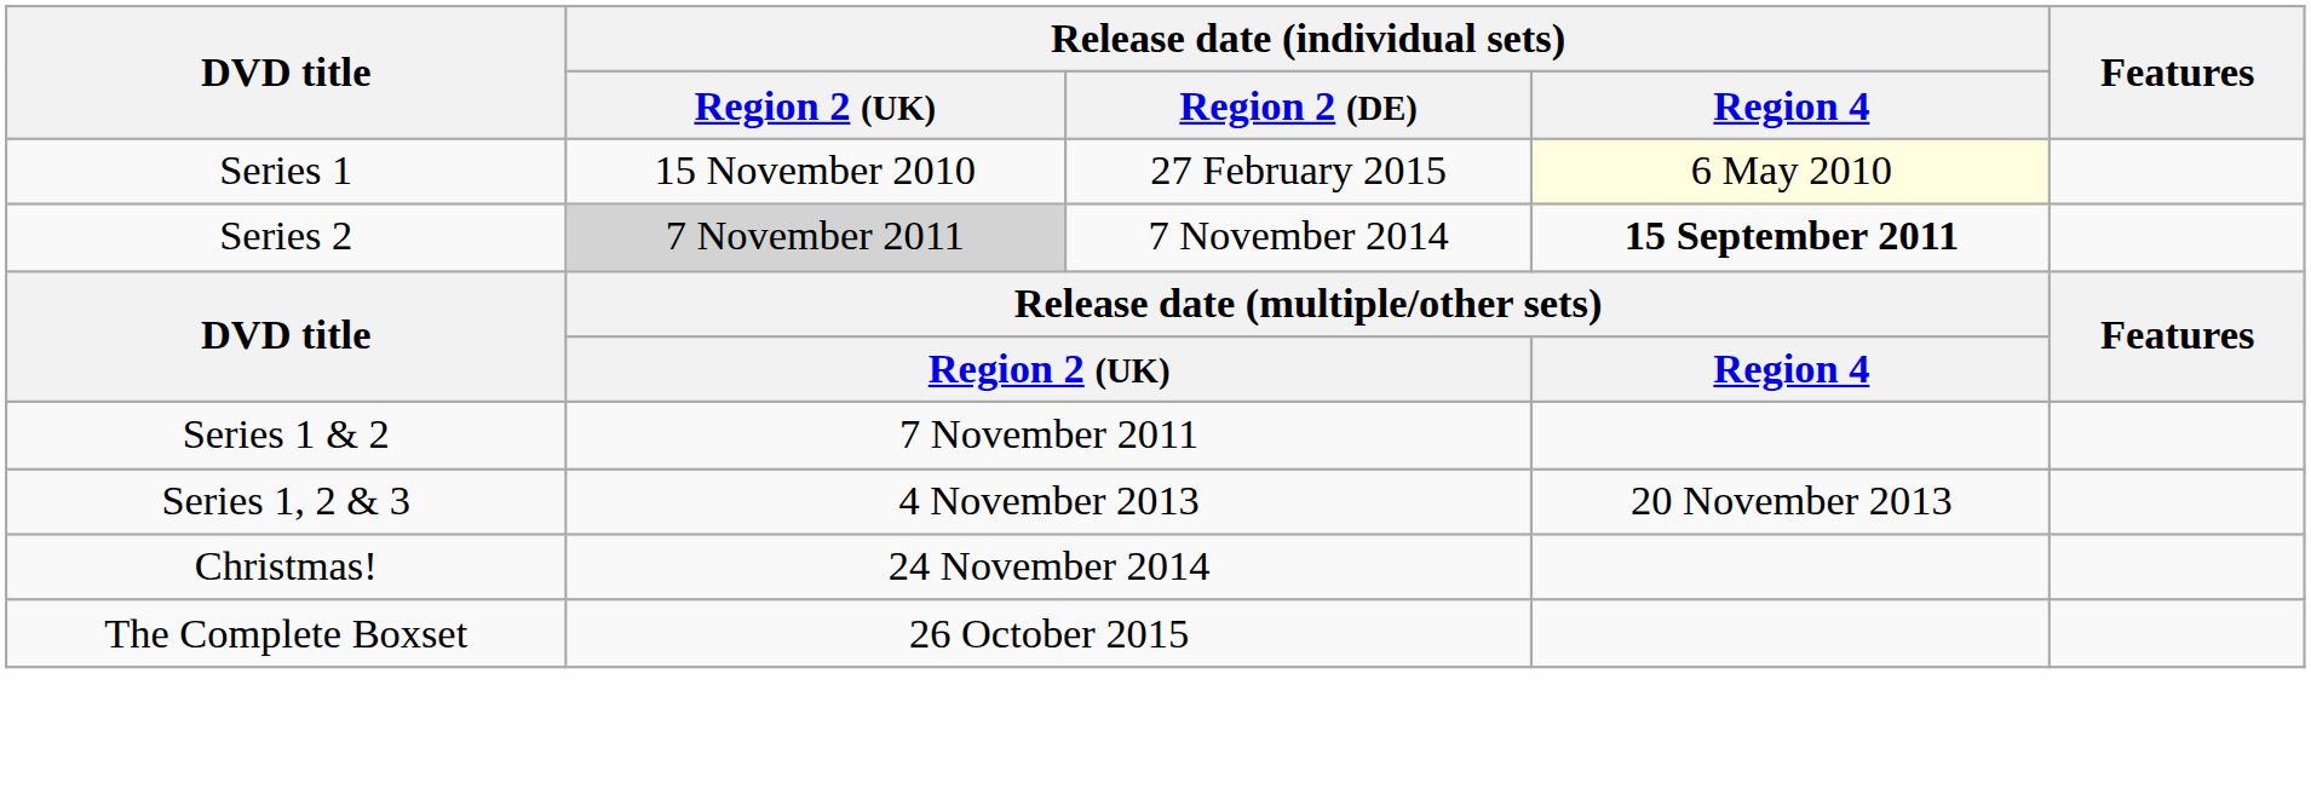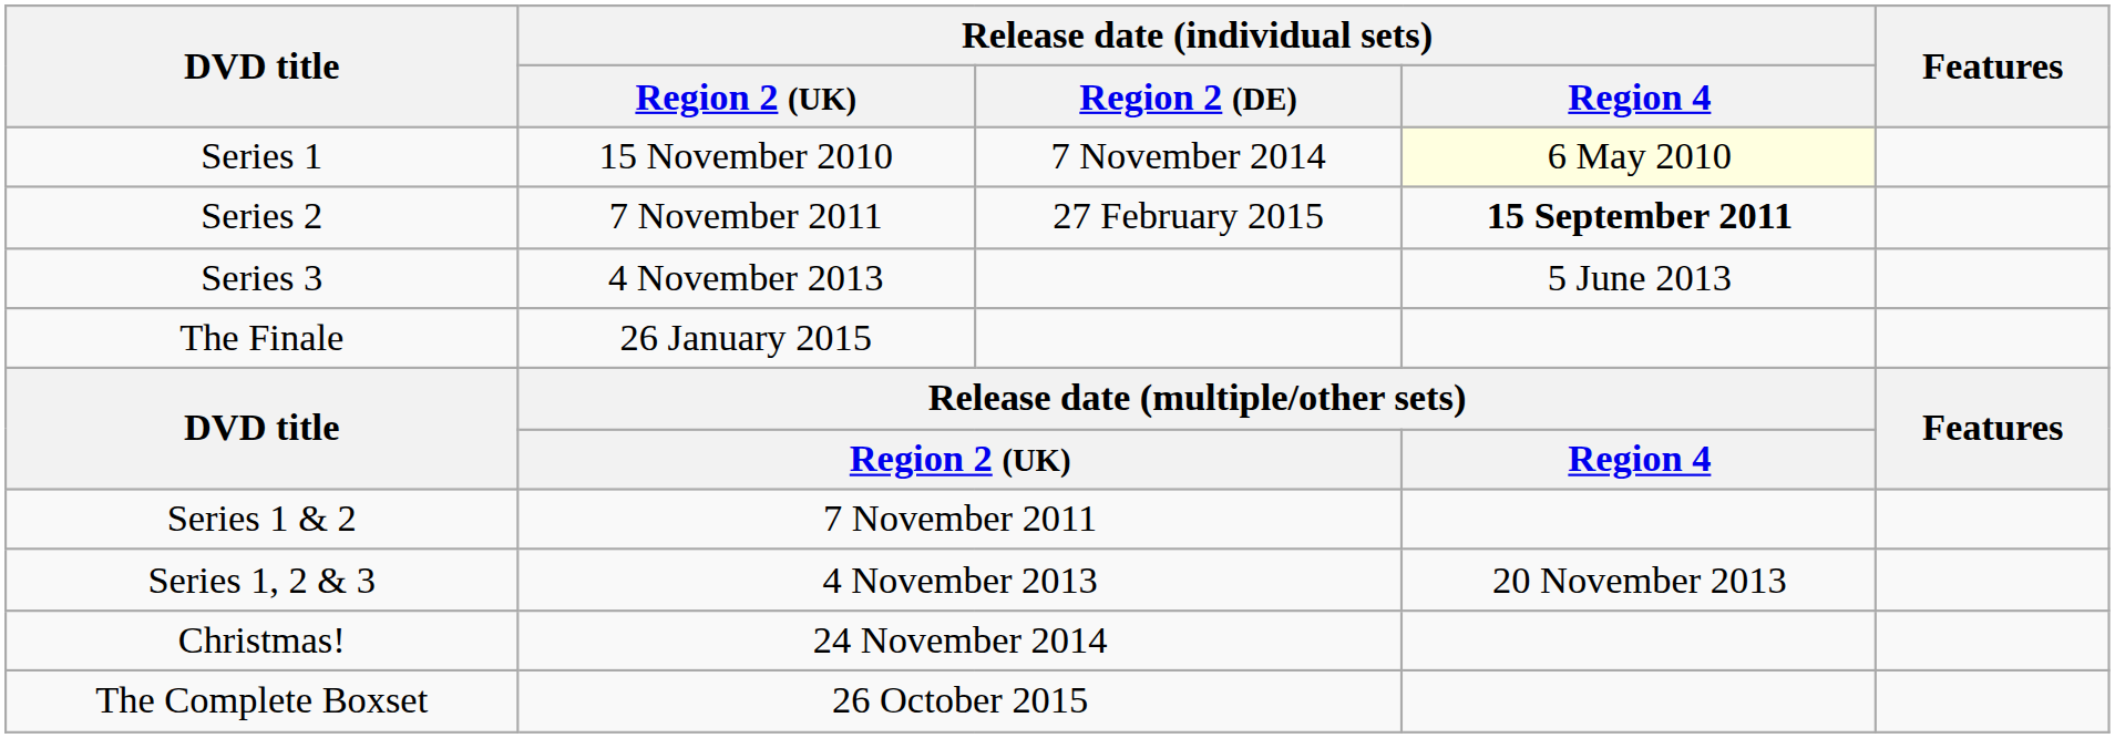Series 1 | Release date (individual sets) / Region 2 (DE): 27 February 2015 -> 7 November 2014
Series 2 | Release date (individual sets) / Region 2 (UK): lightgrey background -> no background
Series 2 | Release date (individual sets) / Region 2 (DE): 7 November 2014 -> 27 February 2015
+ row: Series 3 | 4 November 2013 | 5 June 2013
+ row: The Finale | 26 January 2015
